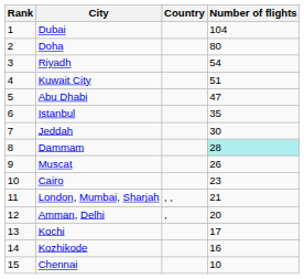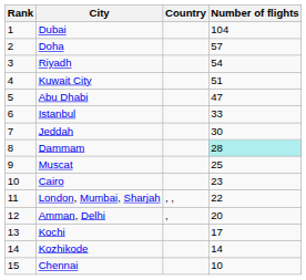Doha | Number of flights: 80 -> 57
Istanbul | Number of flights: 35 -> 33
Muscat | Number of flights: 26 -> 25
London, Mumbai, Sharjah | Number of flights: 21 -> 22
Kozhikode | Number of flights: 16 -> 14
